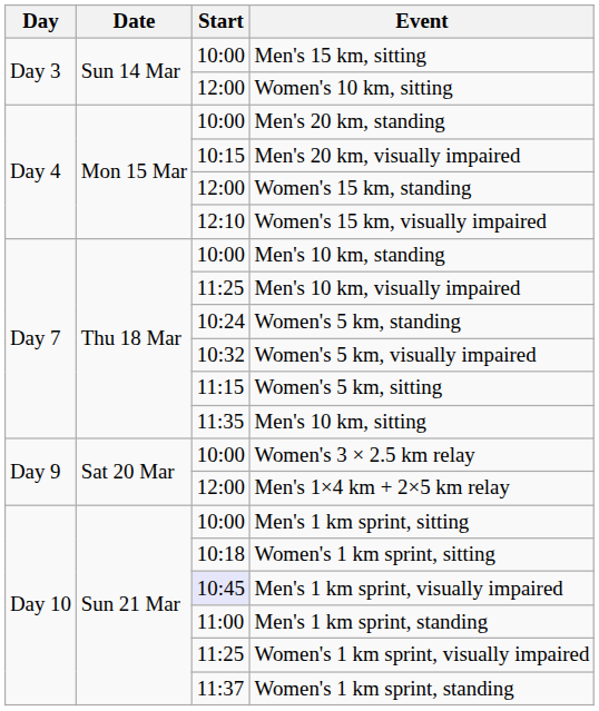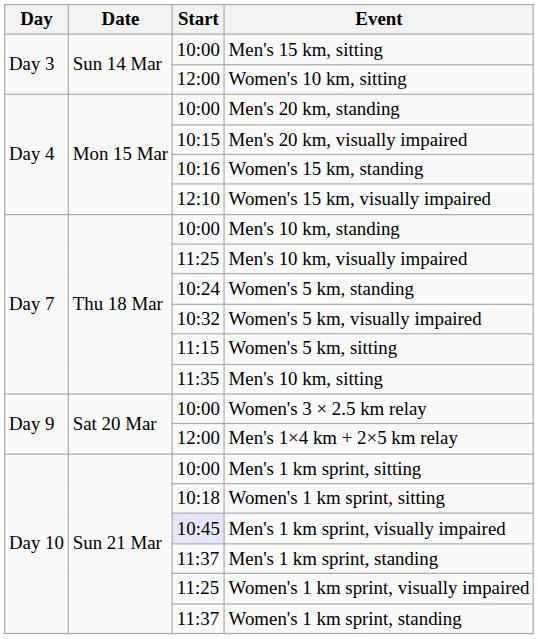Women's 15 km, standing | Start: 12:00 -> 10:16
Men's 1 km sprint, standing | Start: 11:00 -> 11:37
